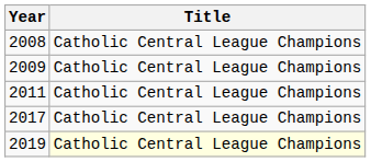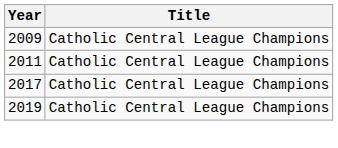- row: 2008 | Catholic Central League Champions
2019 | Title: lightyellow background -> no background
